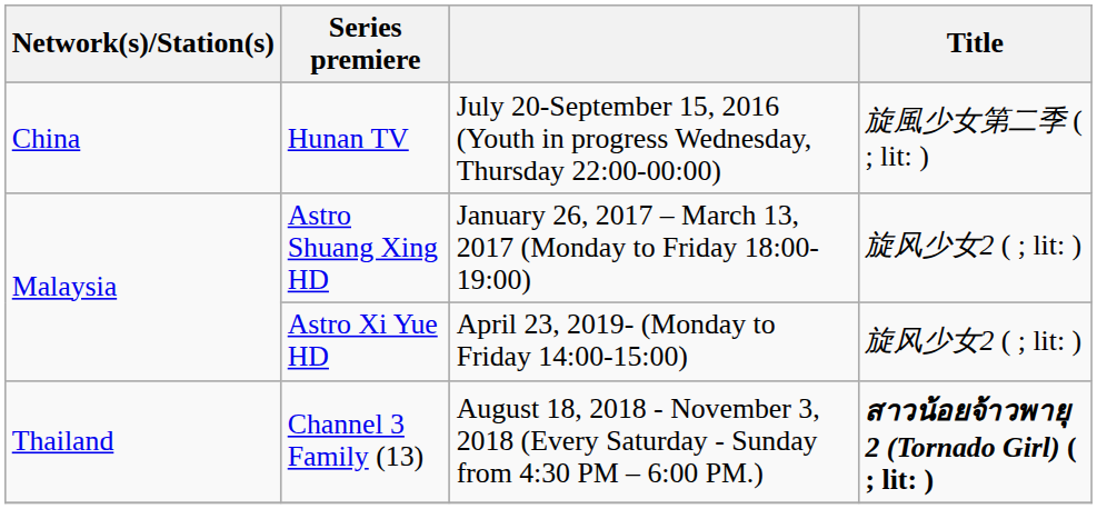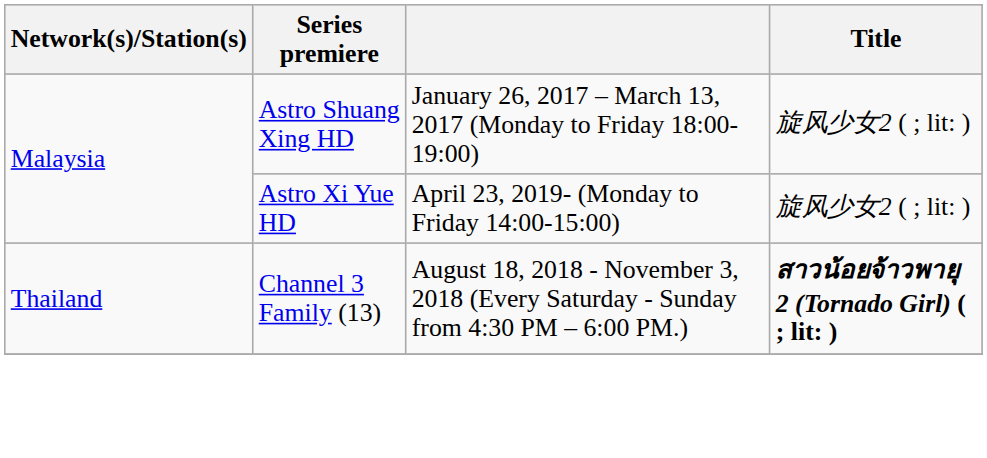- row: China | Hunan TV | July 20-September 15, 2016 (Youth in progress Wednesday, Thursday 22:00-00:00) | 旋風少女第二季 ( ; lit: )
